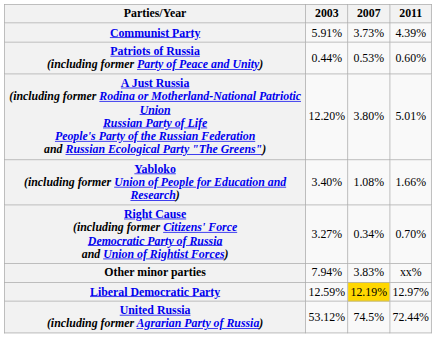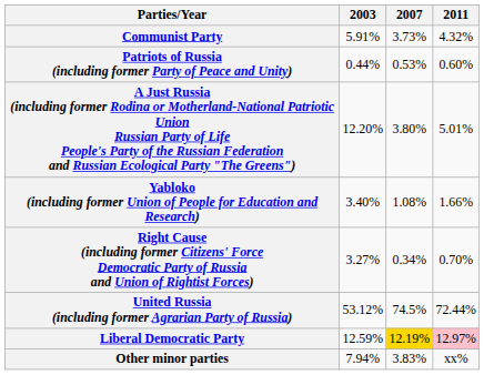Communist Party | 2011: 4.39% -> 4.32%
rows swapped: United Russia (including former Agrarian Party of Russia) <-> Other minor parties
Liberal Democratic Party | 2011: no background -> pink background
